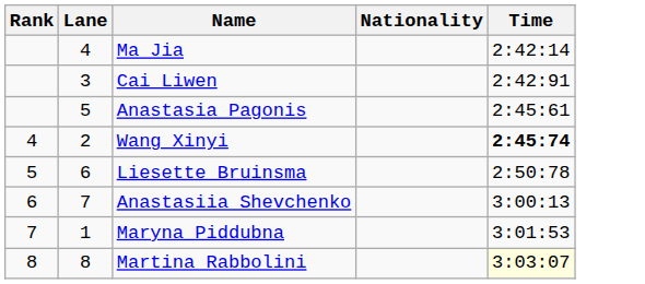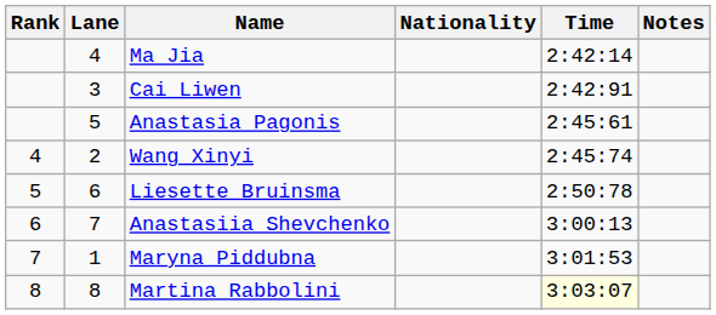+ column: Notes
Wang Xinyi | Time: bold -> normal
